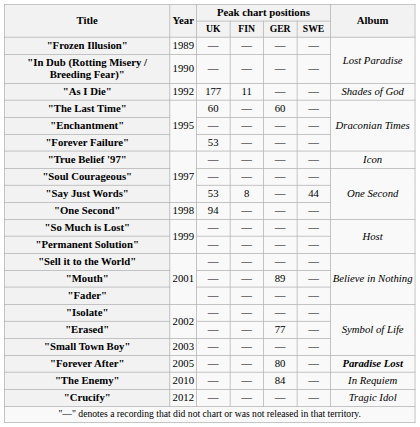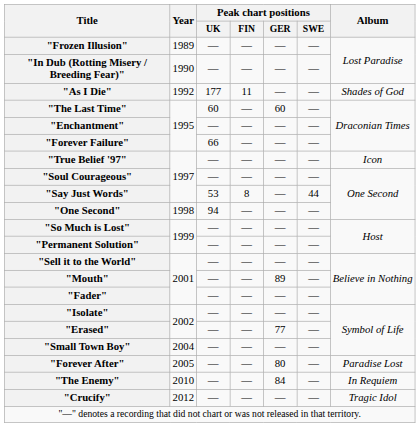"Forever Failure" | Peak chart positions / UK: 53 -> 66
"Small Town Boy" | Year: 2003 -> 2004
"Forever After" | Album: bold -> normal
